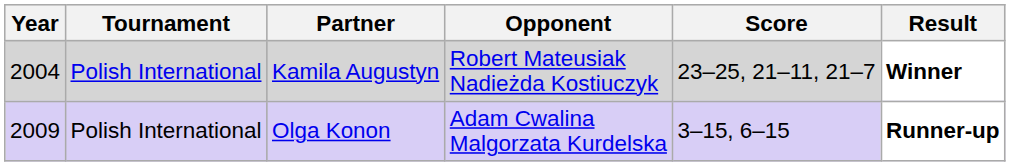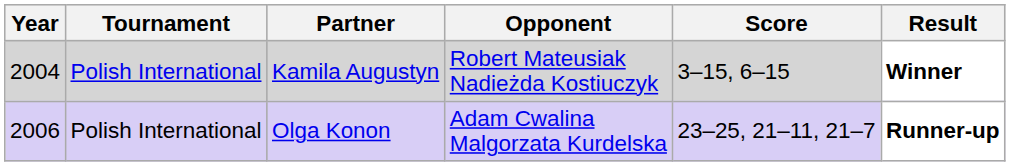Kamila Augustyn | Score: 23–25, 21–11, 21–7 -> 3–15, 6–15
Olga Konon | Year: 2009 -> 2006
Olga Konon | Score: 3–15, 6–15 -> 23–25, 21–11, 21–7
